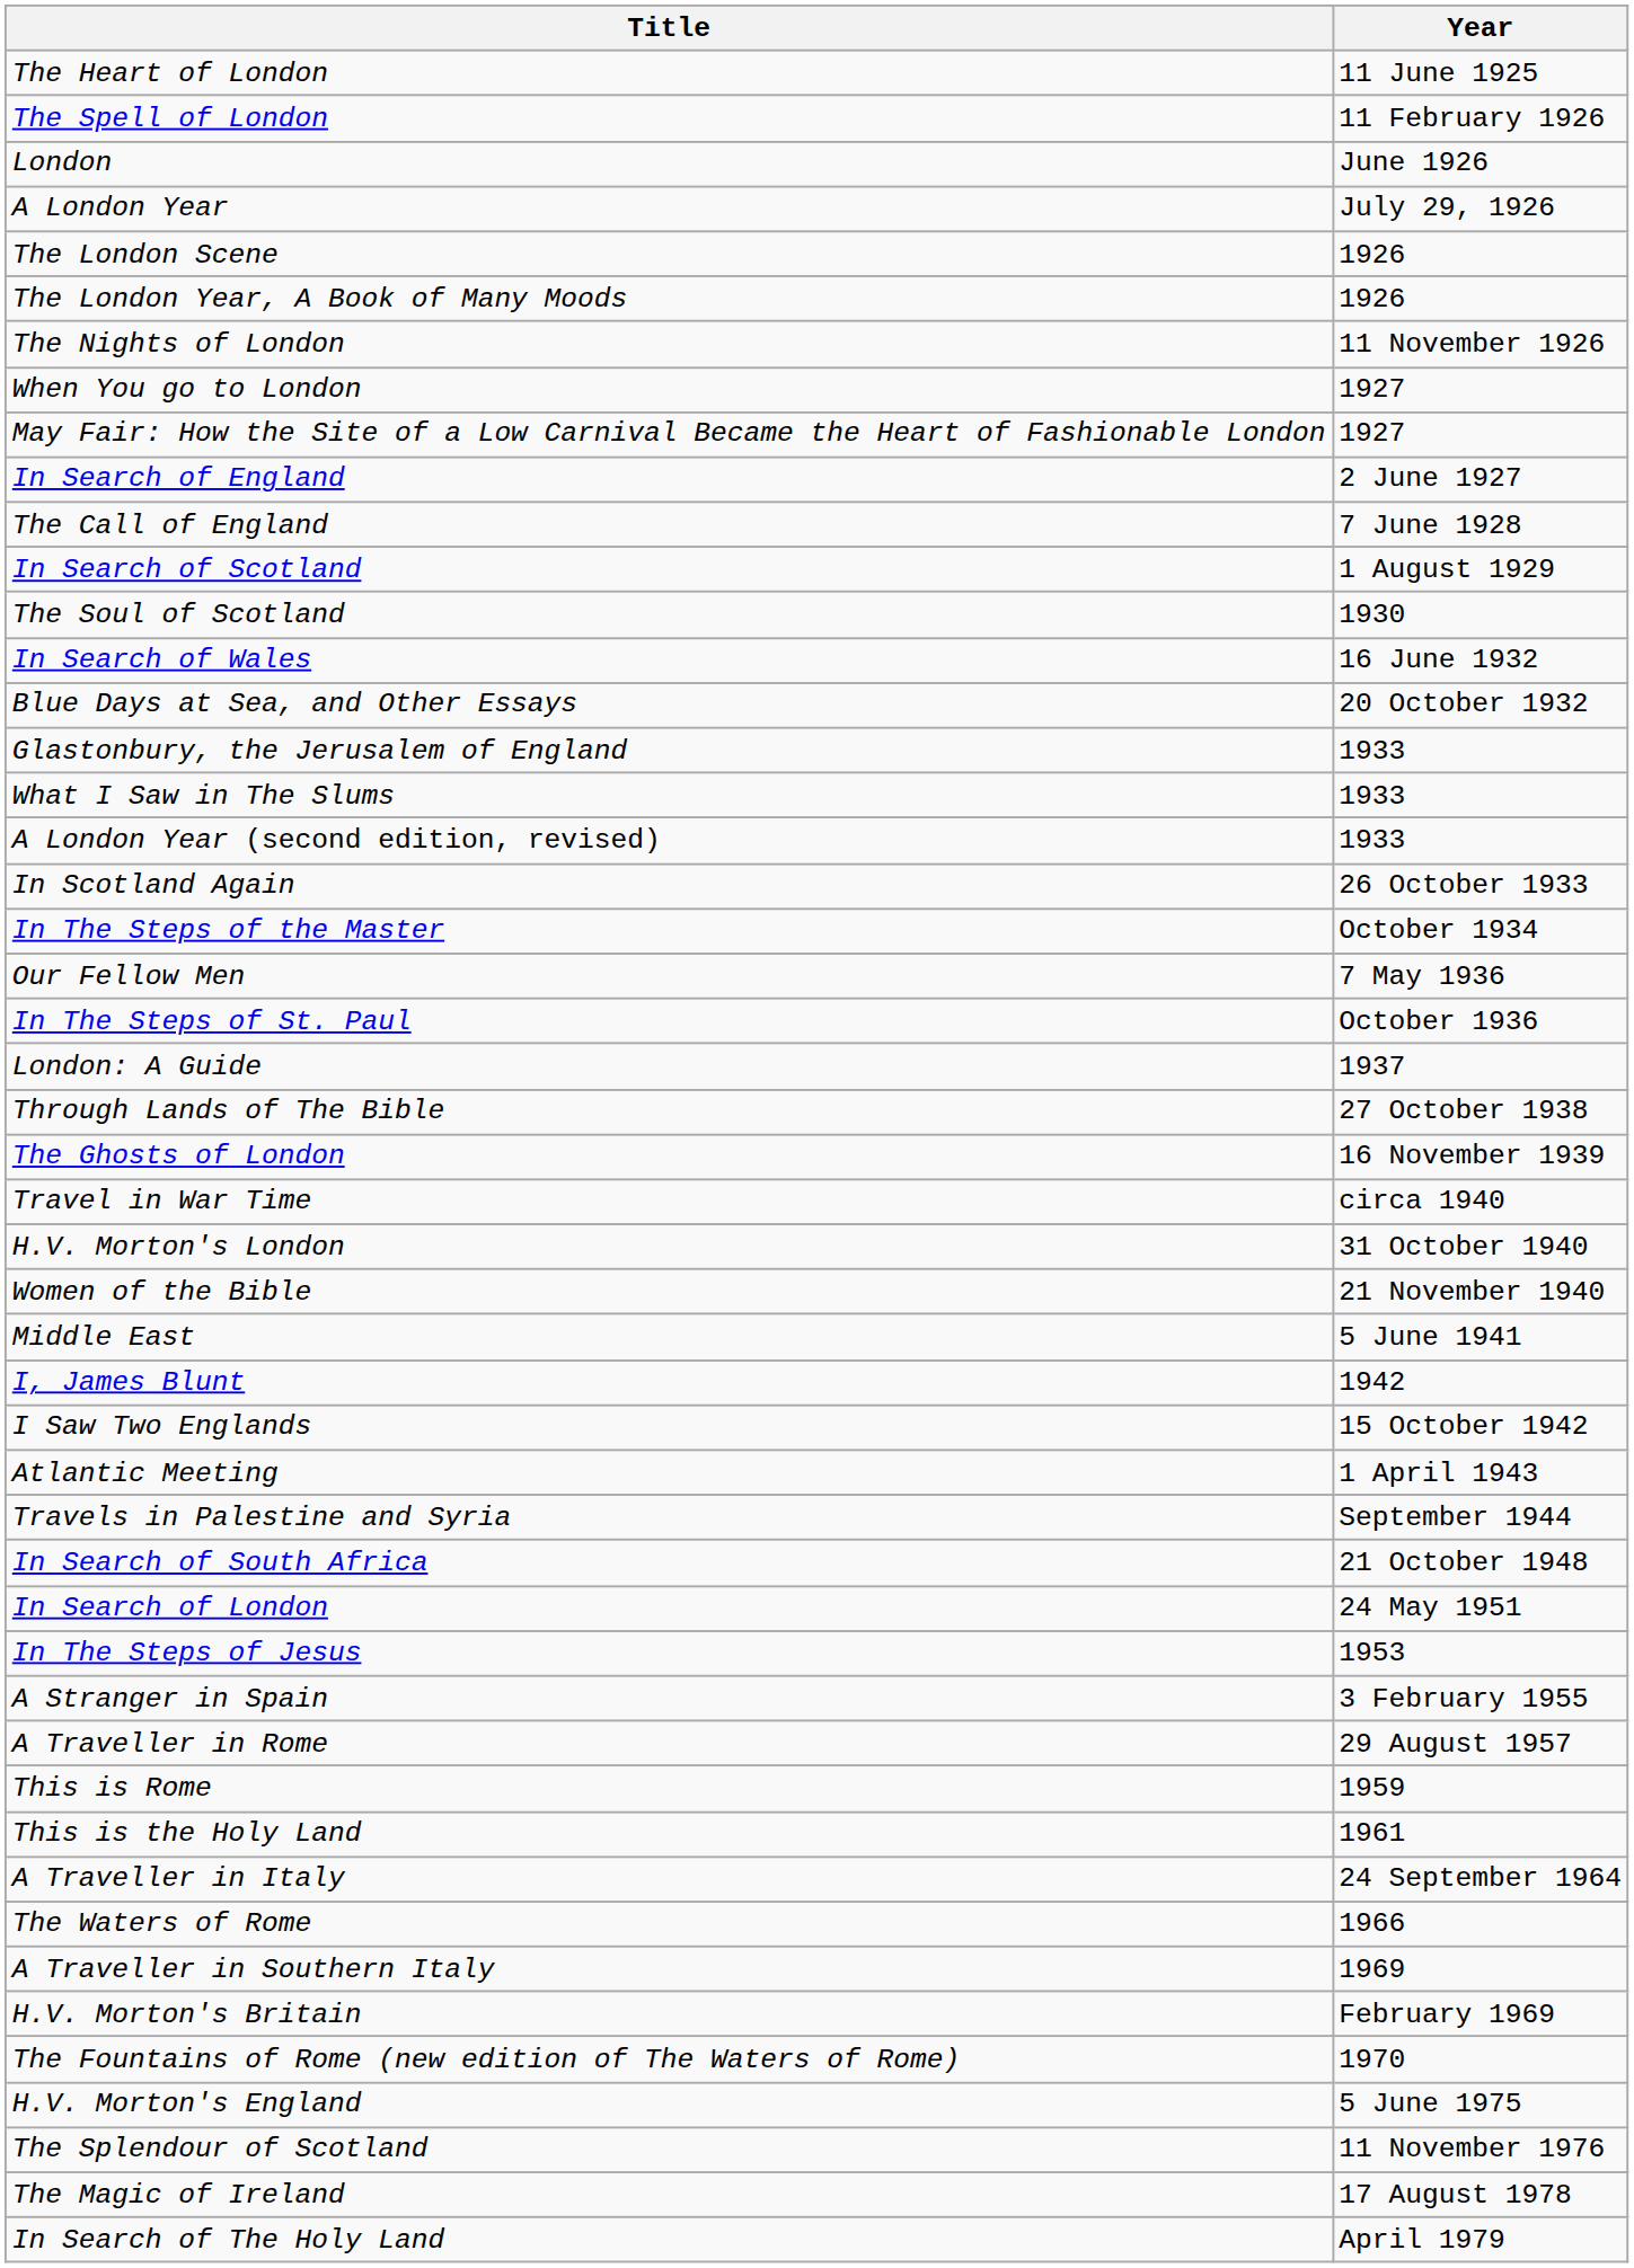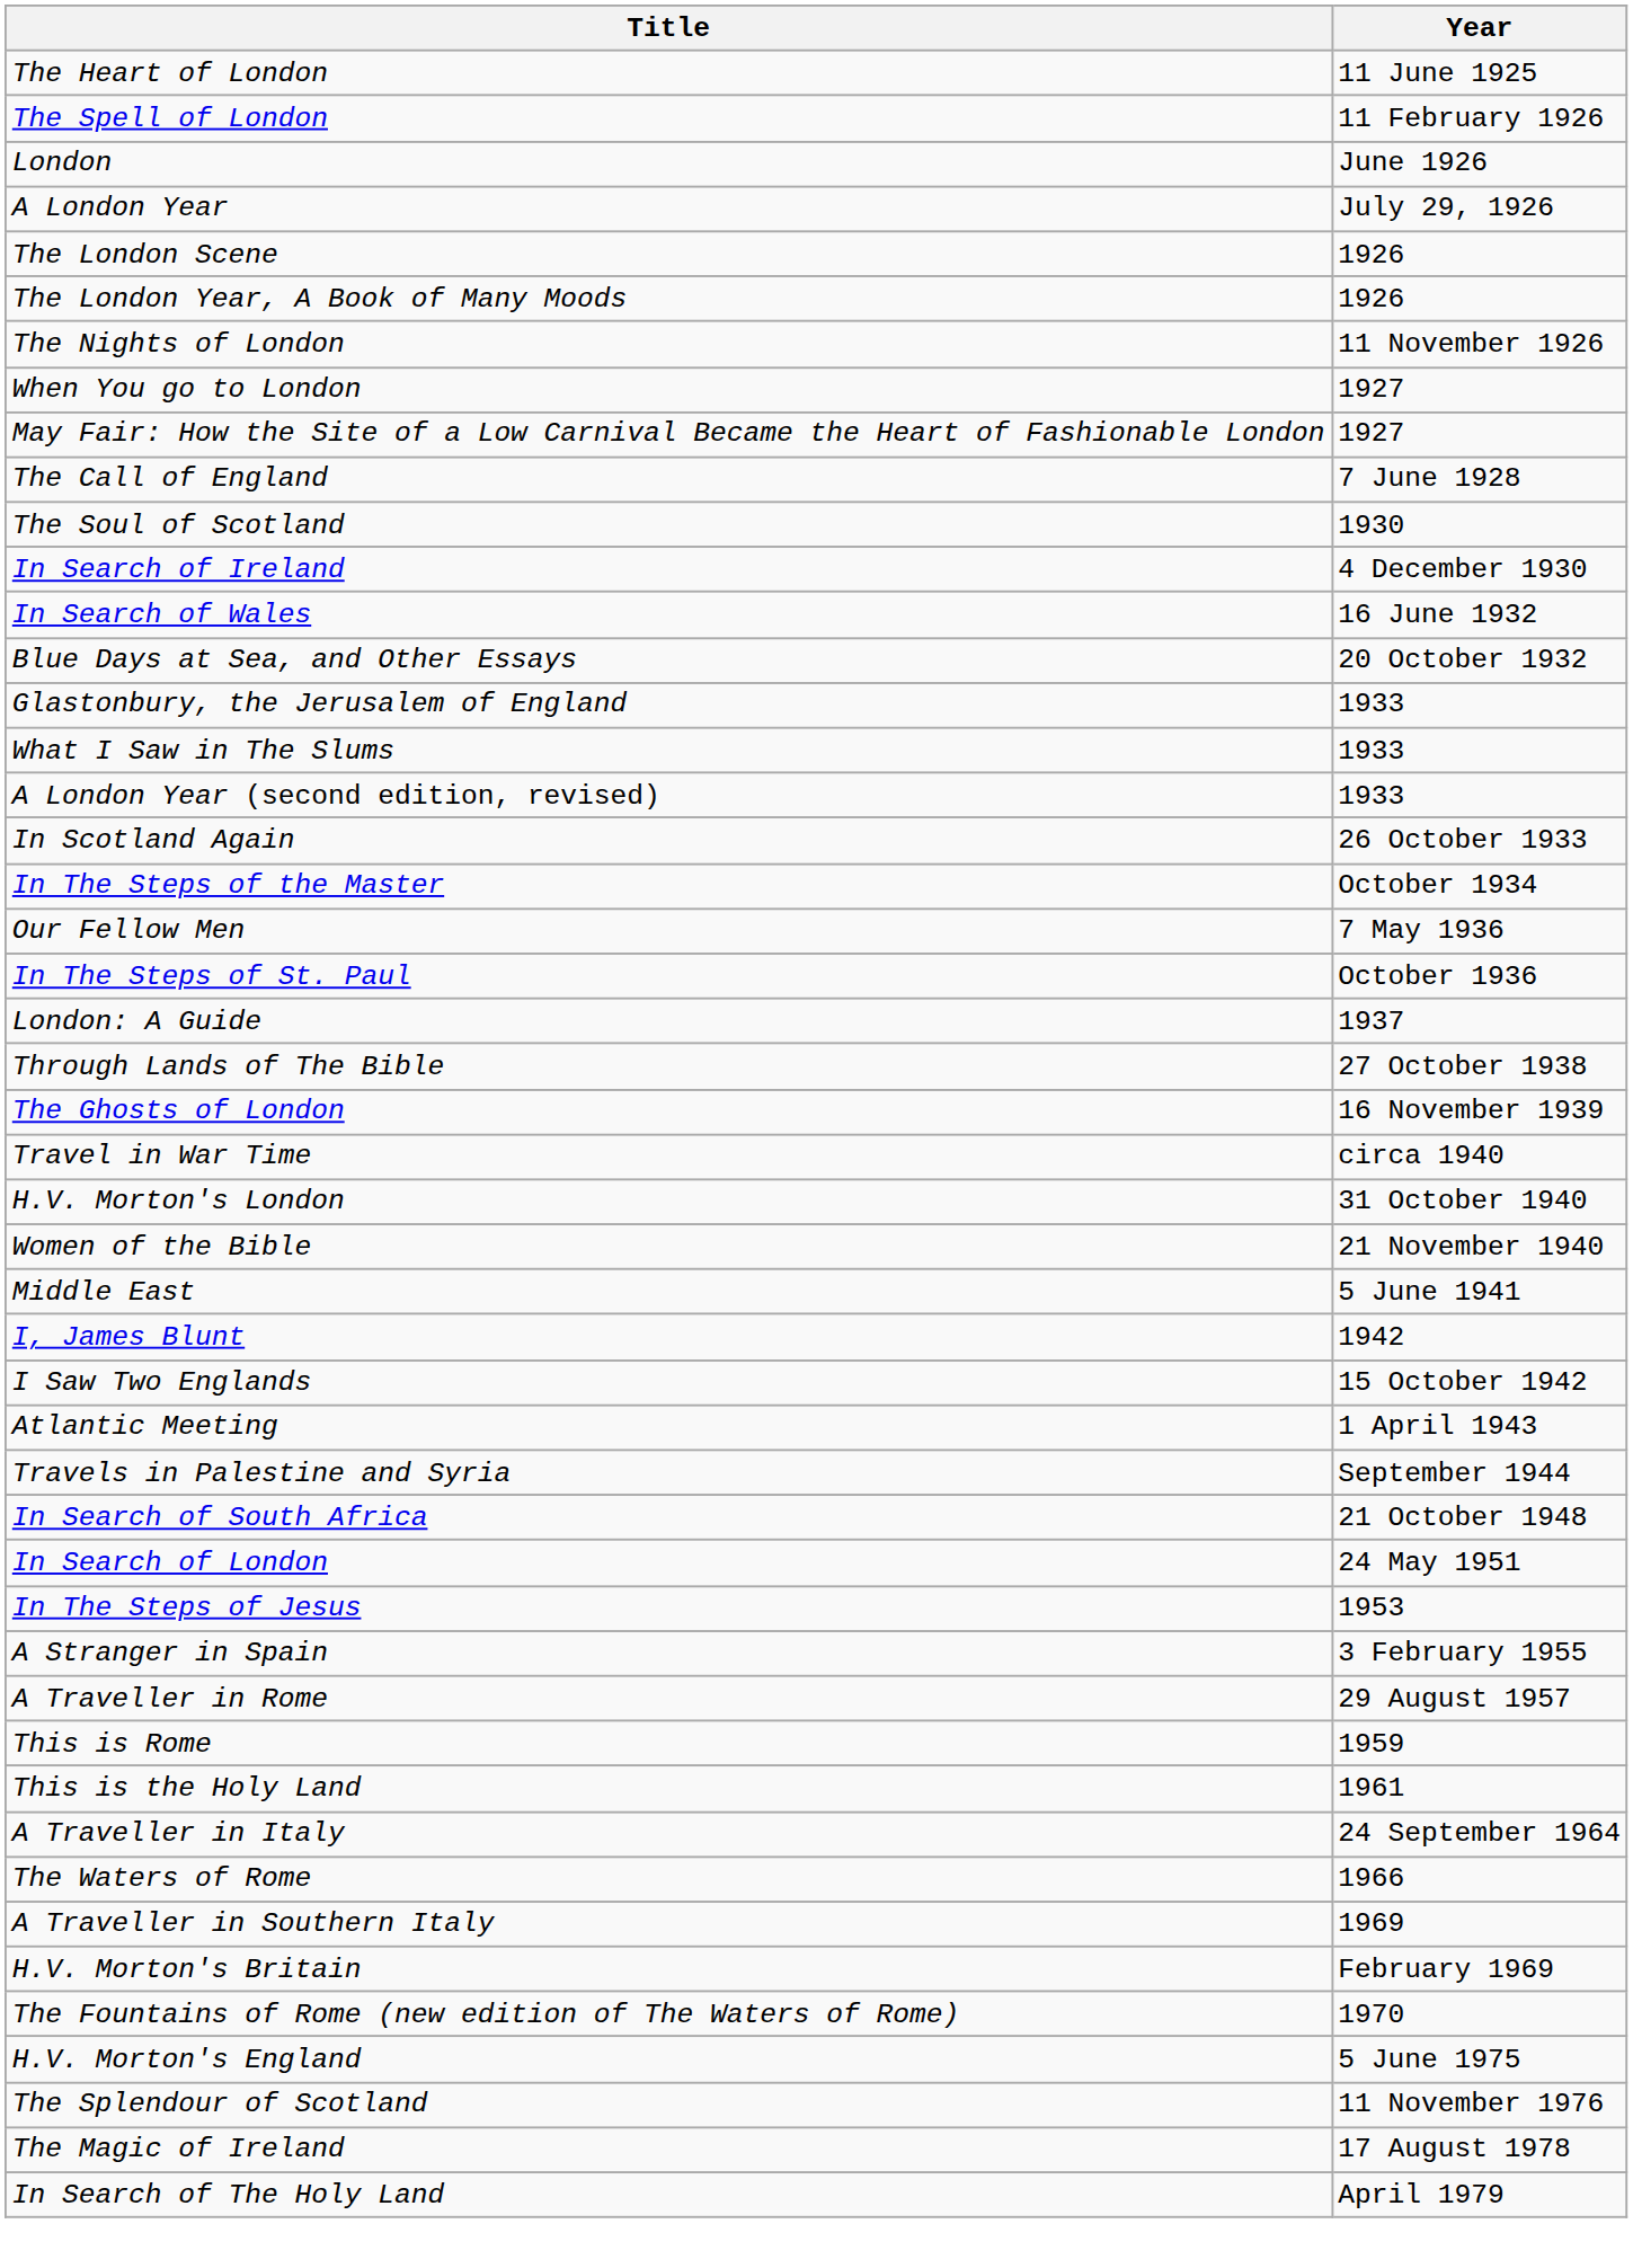- row: In Search of England | 2 June 1927
- row: In Search of Scotland | 1 August 1929
+ row: In Search of Ireland | 4 December 1930
